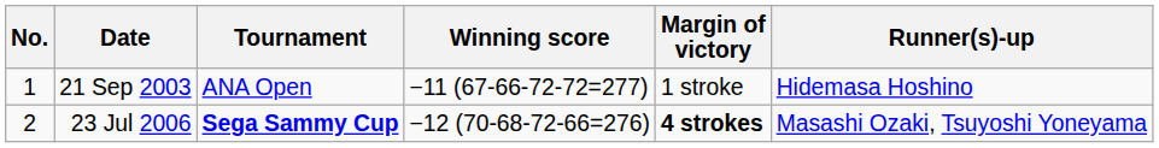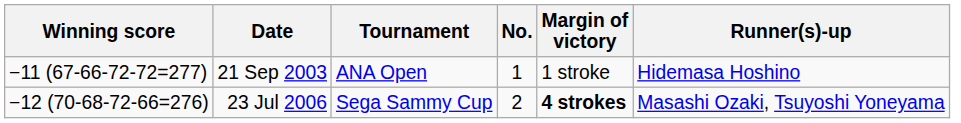columns swapped: No. <-> Winning score
23 Jul 2006 | Tournament: bold -> normal
